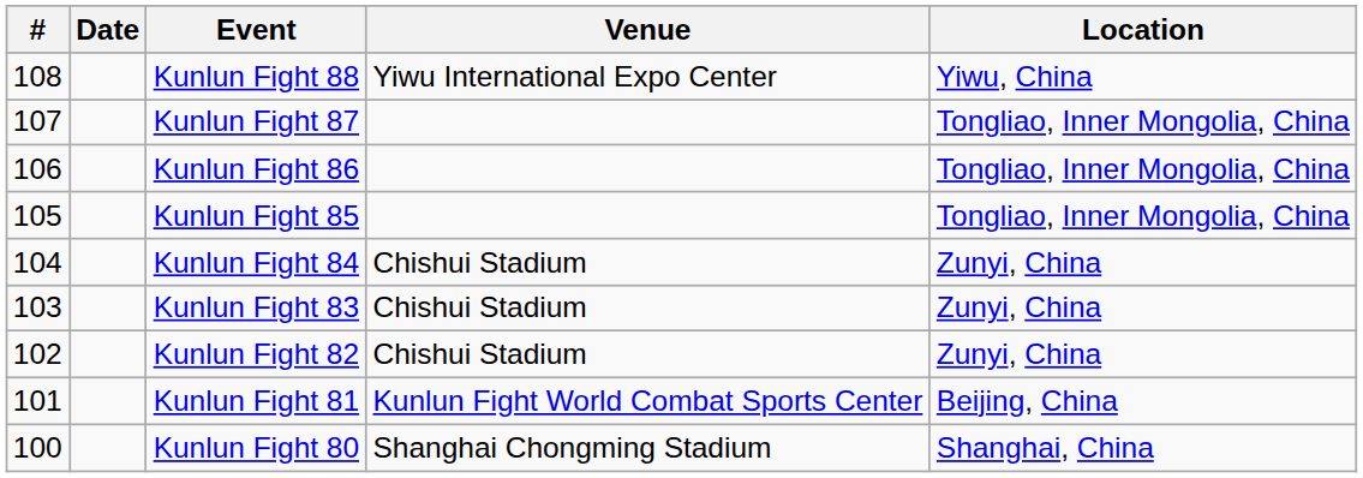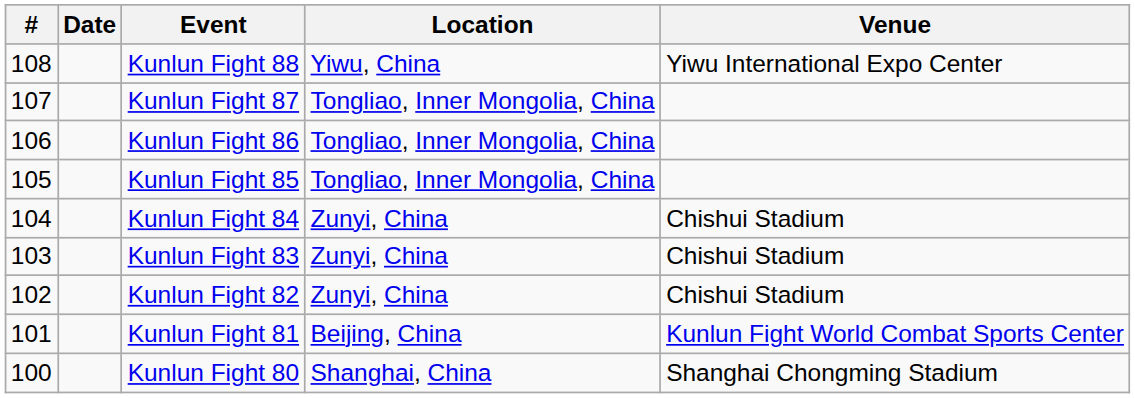columns swapped: Venue <-> Location
